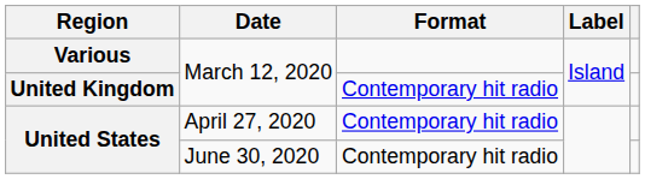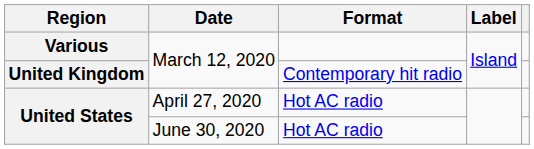United States / April 27, 2020 | Format: Contemporary hit radio -> Hot AC radio
United States / June 30, 2020 | Format: Contemporary hit radio -> Hot AC radio
